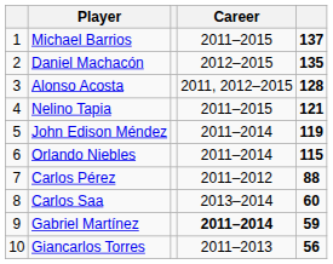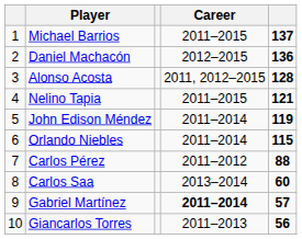Daniel Machacón | column 5: 135 -> 136
Gabriel Martínez | column 5: 59 -> 57
